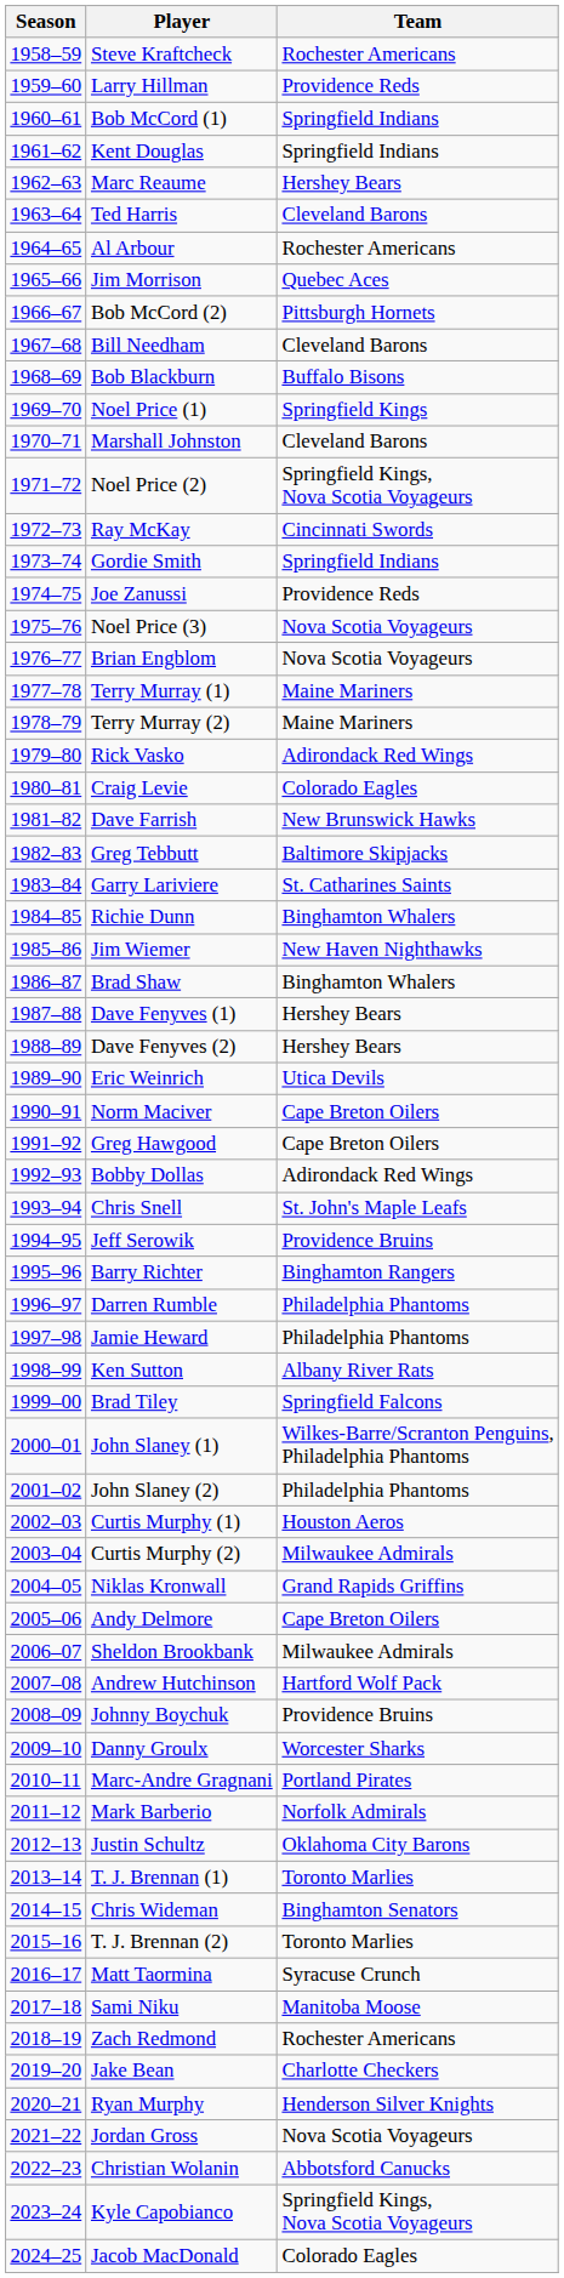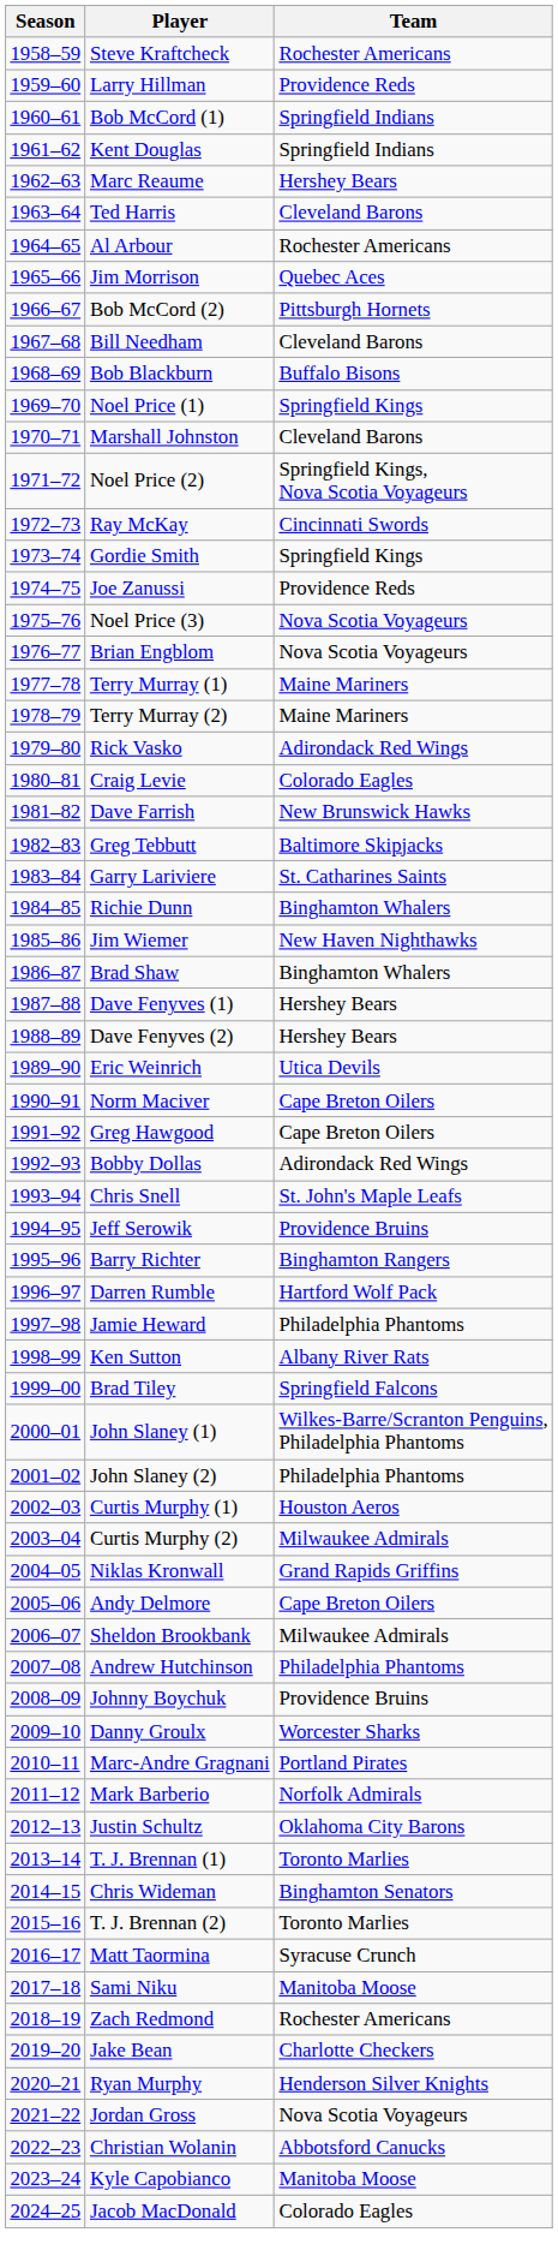Gordie Smith | Team: Springfield Indians -> Springfield Kings
Darren Rumble | Team: Philadelphia Phantoms -> Hartford Wolf Pack
Andrew Hutchinson | Team: Hartford Wolf Pack -> Philadelphia Phantoms
Kyle Capobianco | Team: Springfield Kings, Nova Scotia Voyageurs -> Manitoba Moose
